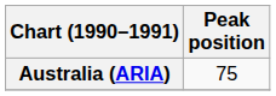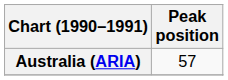Australia (ARIA) | Peak position: 75 -> 57
